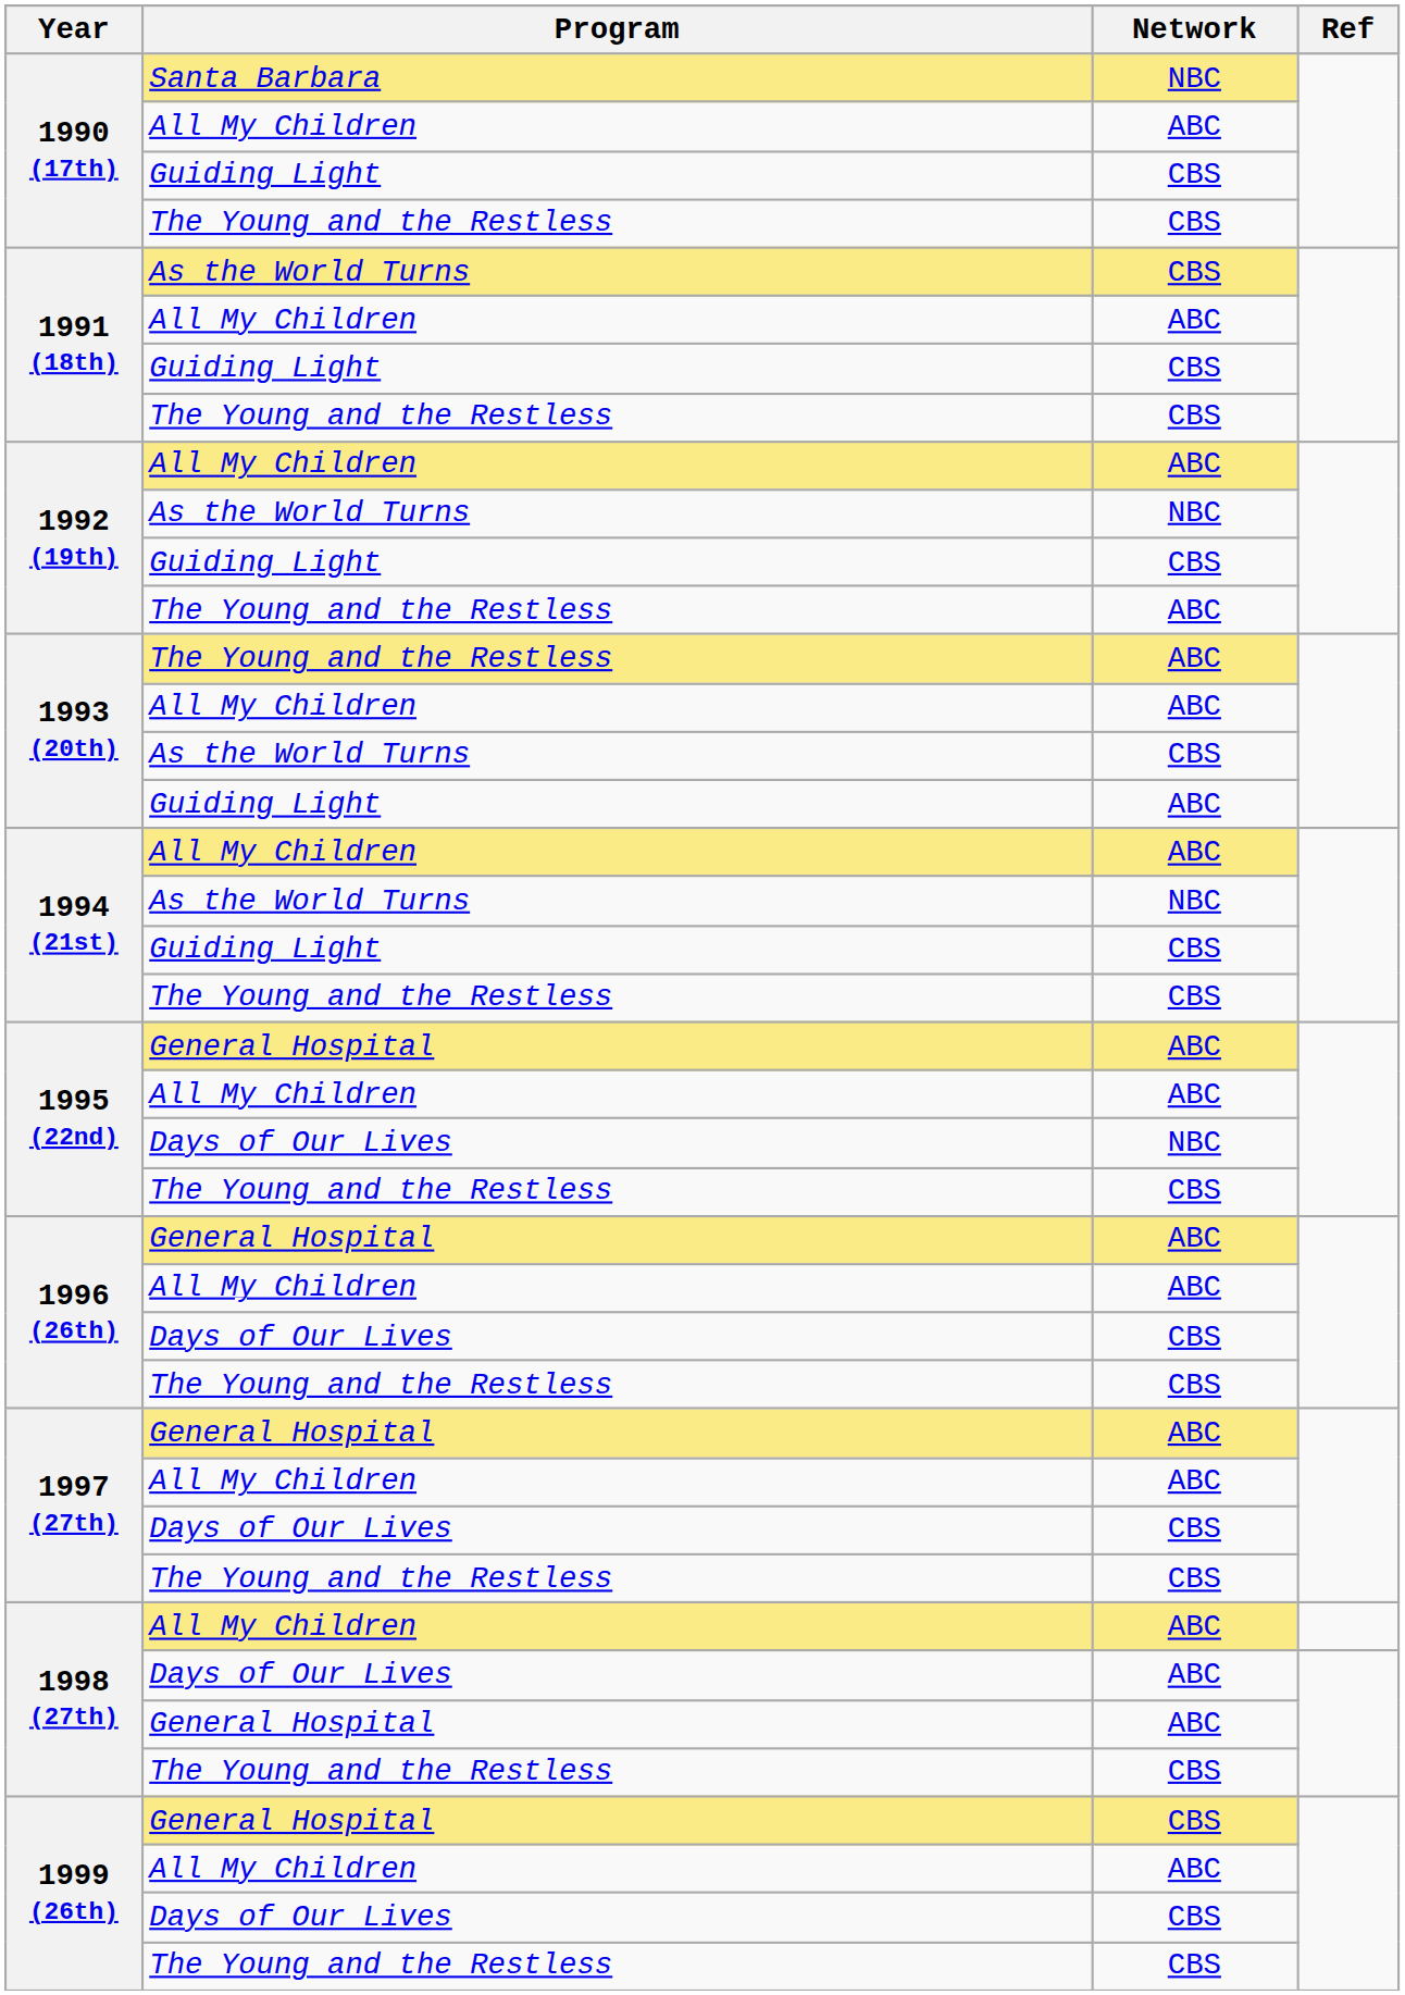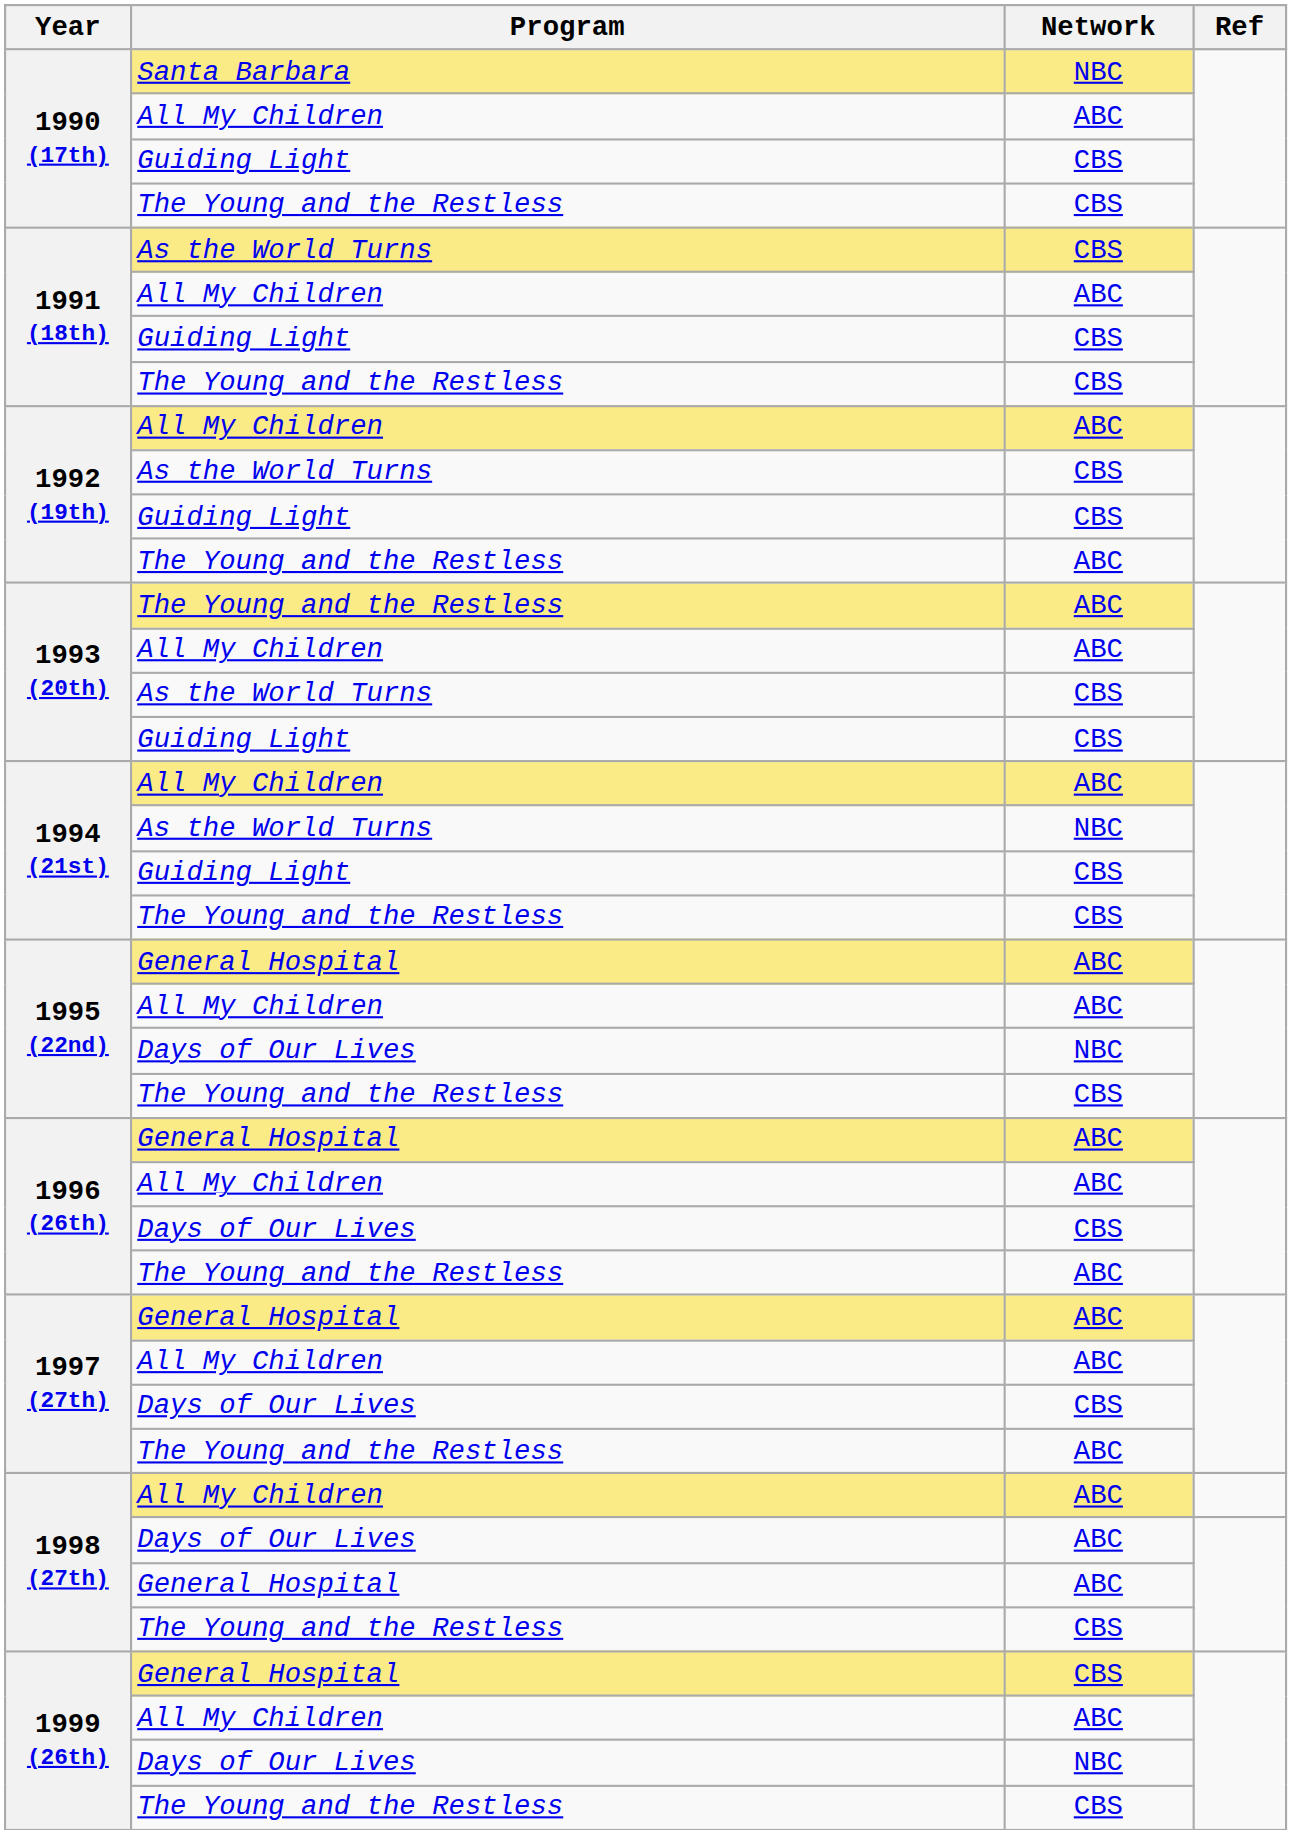1992 (19th) / As the World Turns | Network: NBC -> CBS
1993 (20th) / Guiding Light | Network: ABC -> CBS
1996 (26th) / The Young and the Restless | Network: CBS -> ABC
1997 (27th) / The Young and the Restless | Network: CBS -> ABC
1999 (26th) / Days of Our Lives | Network: CBS -> NBC
